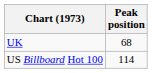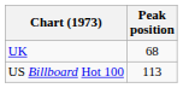US Billboard Hot 100 | Peak position: 114 -> 113
